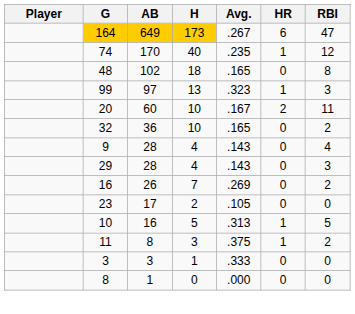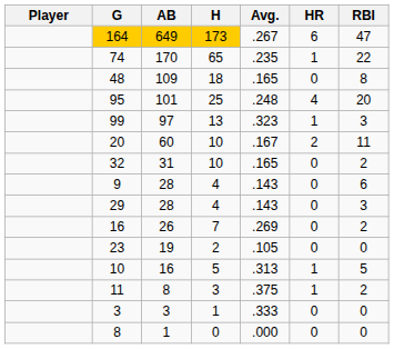74 | H: 40 -> 65
74 | RBI: 12 -> 22
48 | AB: 102 -> 109
+ row: 95 | 101 | 25 | .248 | 4 | 20
32 | AB: 36 -> 31
9 | RBI: 4 -> 6
23 | AB: 17 -> 19
